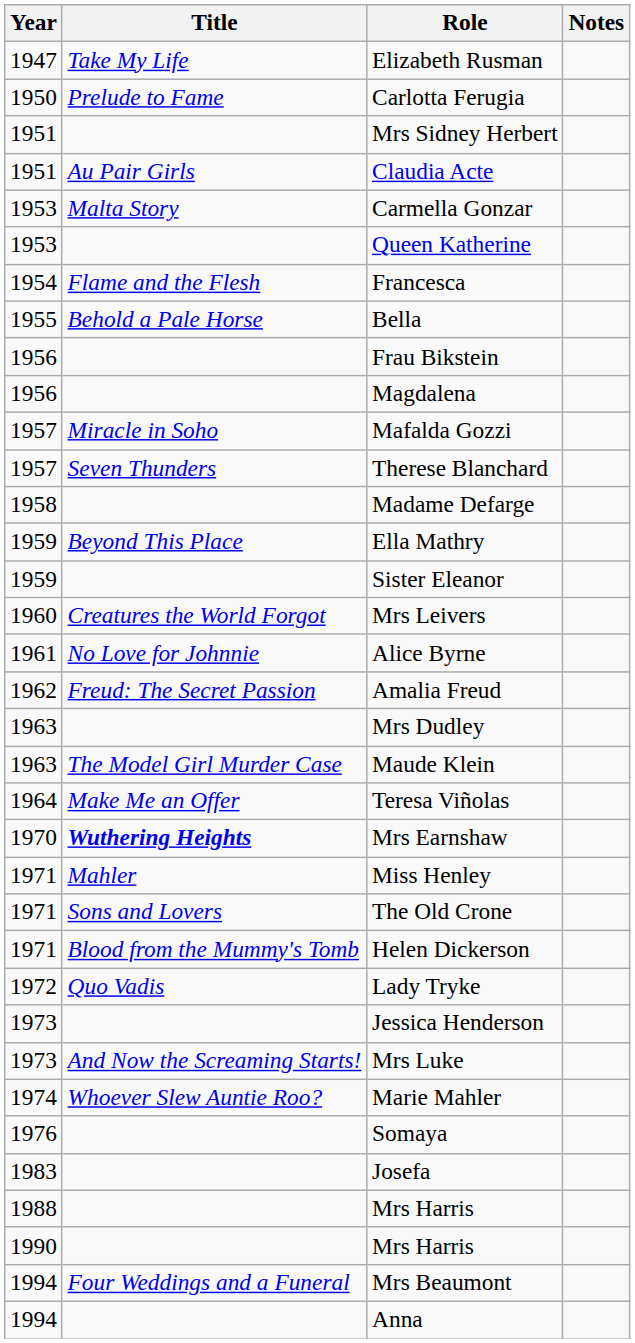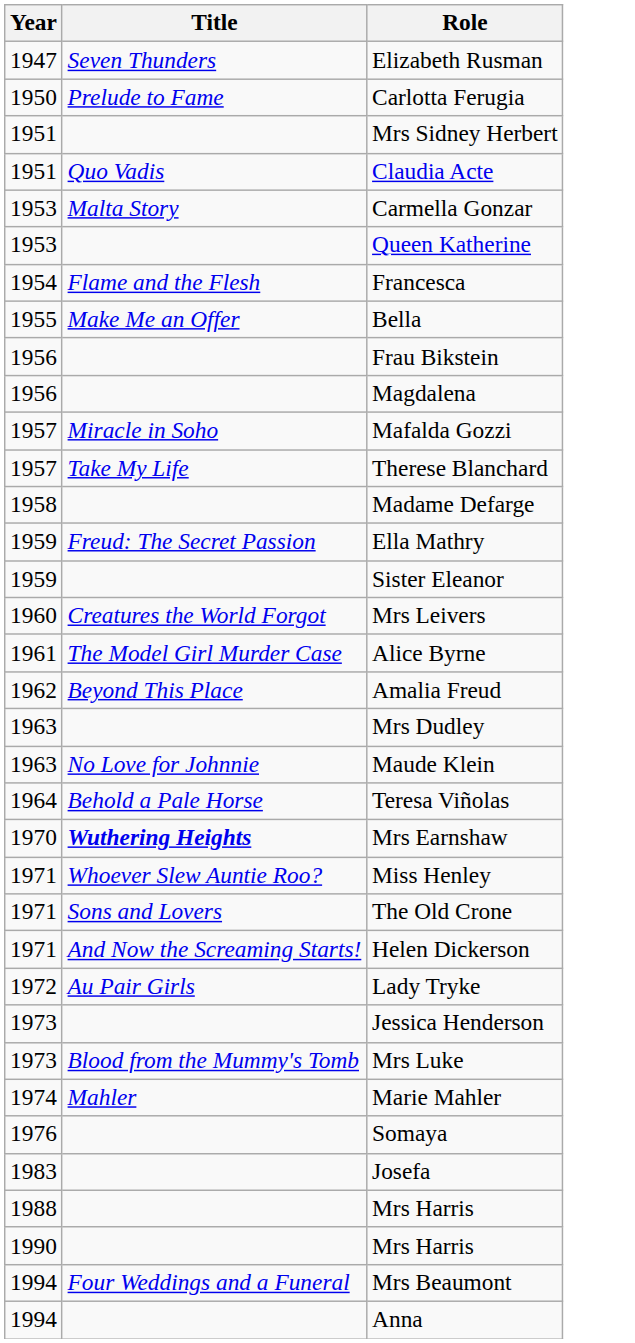- column: Notes
Elizabeth Rusman | Title: Take My Life -> Seven Thunders
Claudia Acte | Title: Au Pair Girls -> Quo Vadis
Bella | Title: Behold a Pale Horse -> Make Me an Offer
Therese Blanchard | Title: Seven Thunders -> Take My Life
Ella Mathry | Title: Beyond This Place -> Freud: The Secret Passion
Alice Byrne | Title: No Love for Johnnie -> The Model Girl Murder Case
Amalia Freud | Title: Freud: The Secret Passion -> Beyond This Place
Maude Klein | Title: The Model Girl Murder Case -> No Love for Johnnie
Teresa Viñolas | Title: Make Me an Offer -> Behold a Pale Horse
Miss Henley | Title: Mahler -> Whoever Slew Auntie Roo?
Helen Dickerson | Title: Blood from the Mummy's Tomb -> And Now the Screaming Starts!
Lady Tryke | Title: Quo Vadis -> Au Pair Girls
Mrs Luke | Title: And Now the Screaming Starts! -> Blood from the Mummy's Tomb
Marie Mahler | Title: Whoever Slew Auntie Roo? -> Mahler
